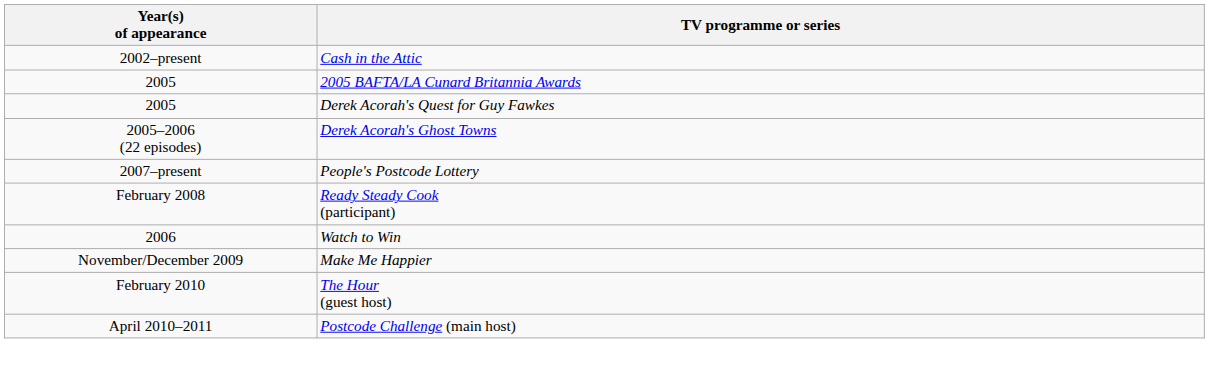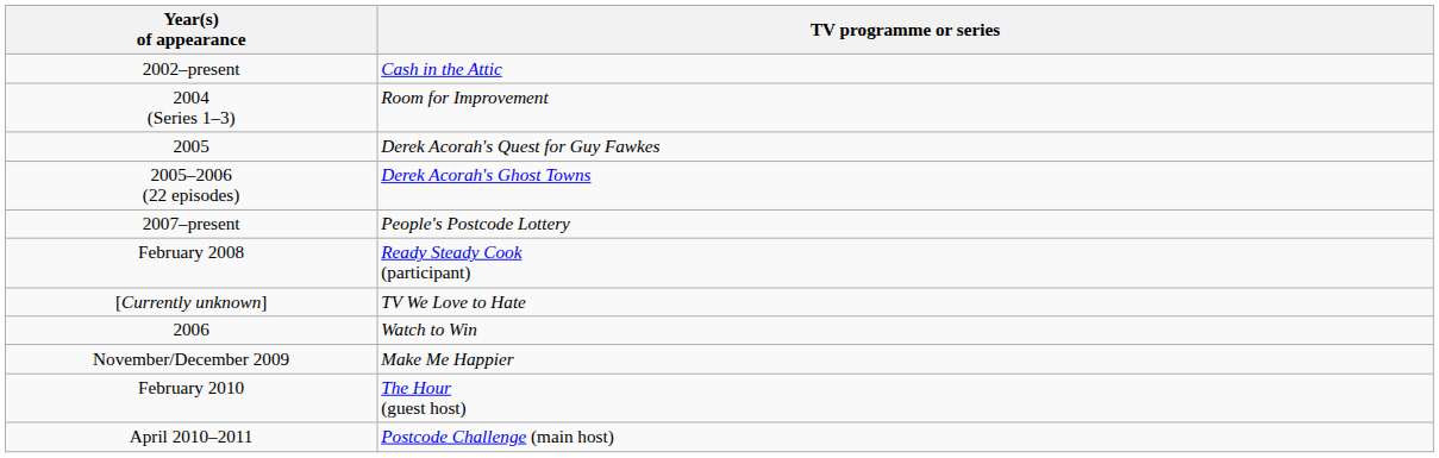+ row: 2004 (Series 1–3) | Room for Improvement
- row: 2005 | 2005 BAFTA/LA Cunard Britannia Awards
+ row: [Currently unknown] | TV We Love to Hate
